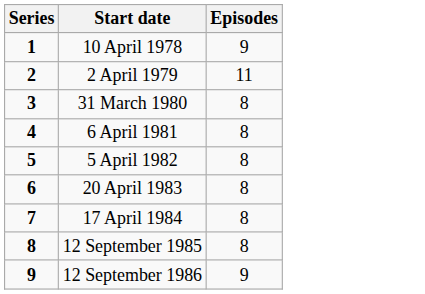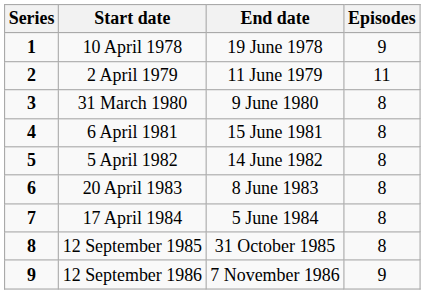+ column: End date | 19 June 1978 | 11 June 1979 | 9 June 1980 | 15 June 1981 | 14 June 1982 | 8 June 1983 | 5 June 1984 | 31 October 1985 | 7 November 1986
